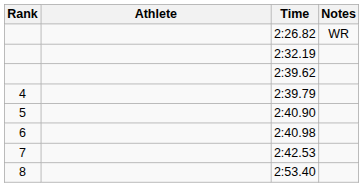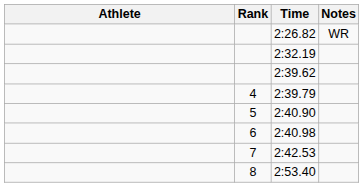columns swapped: Rank <-> Athlete
